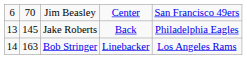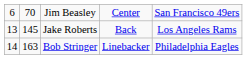Jake Roberts | column 5: Philadelphia Eagles -> Los Angeles Rams
Bob Stringer | column 5: Los Angeles Rams -> Philadelphia Eagles
